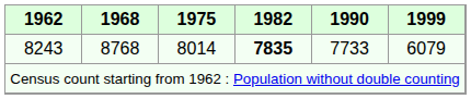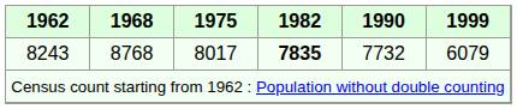8243 | 1975: 8014 -> 8017
8243 | 1990: 7733 -> 7732
